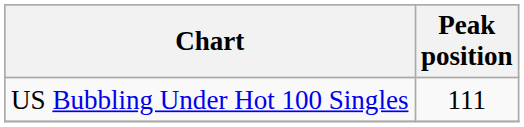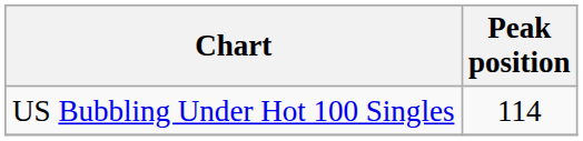US Bubbling Under Hot 100 Singles | Peak position: 111 -> 114
